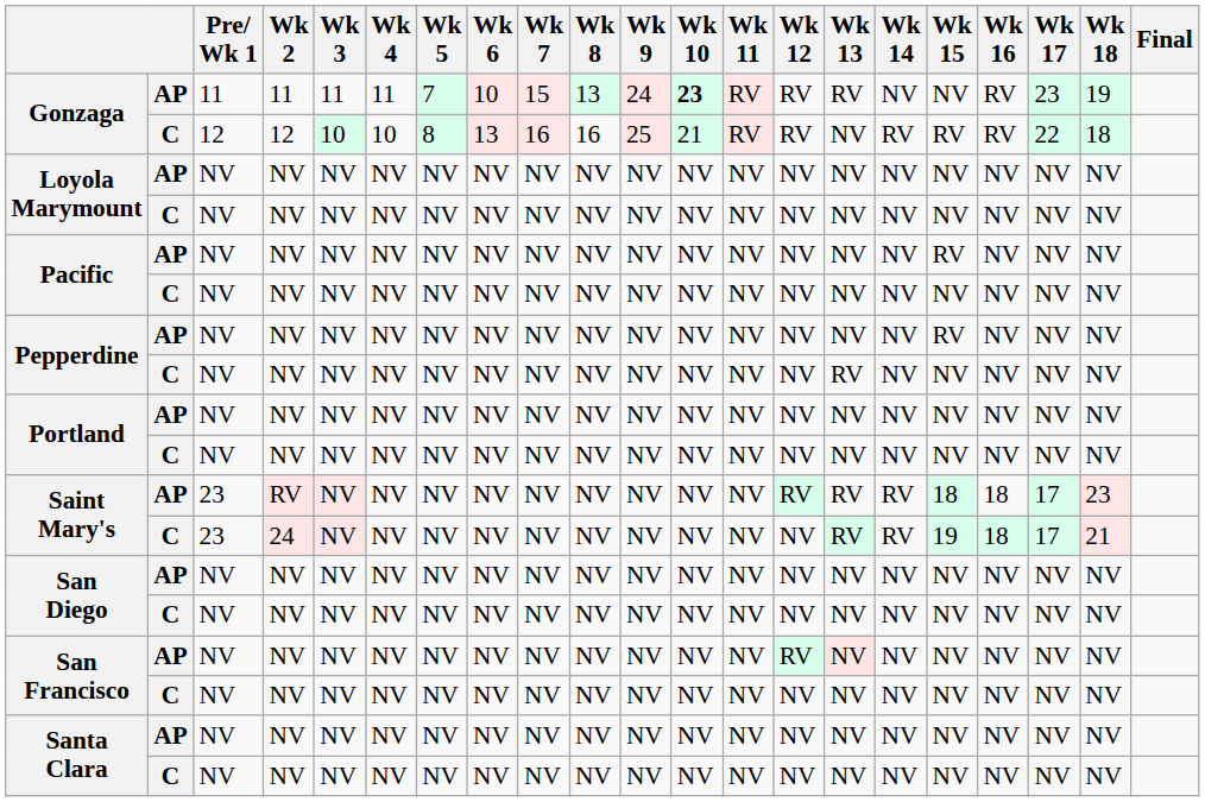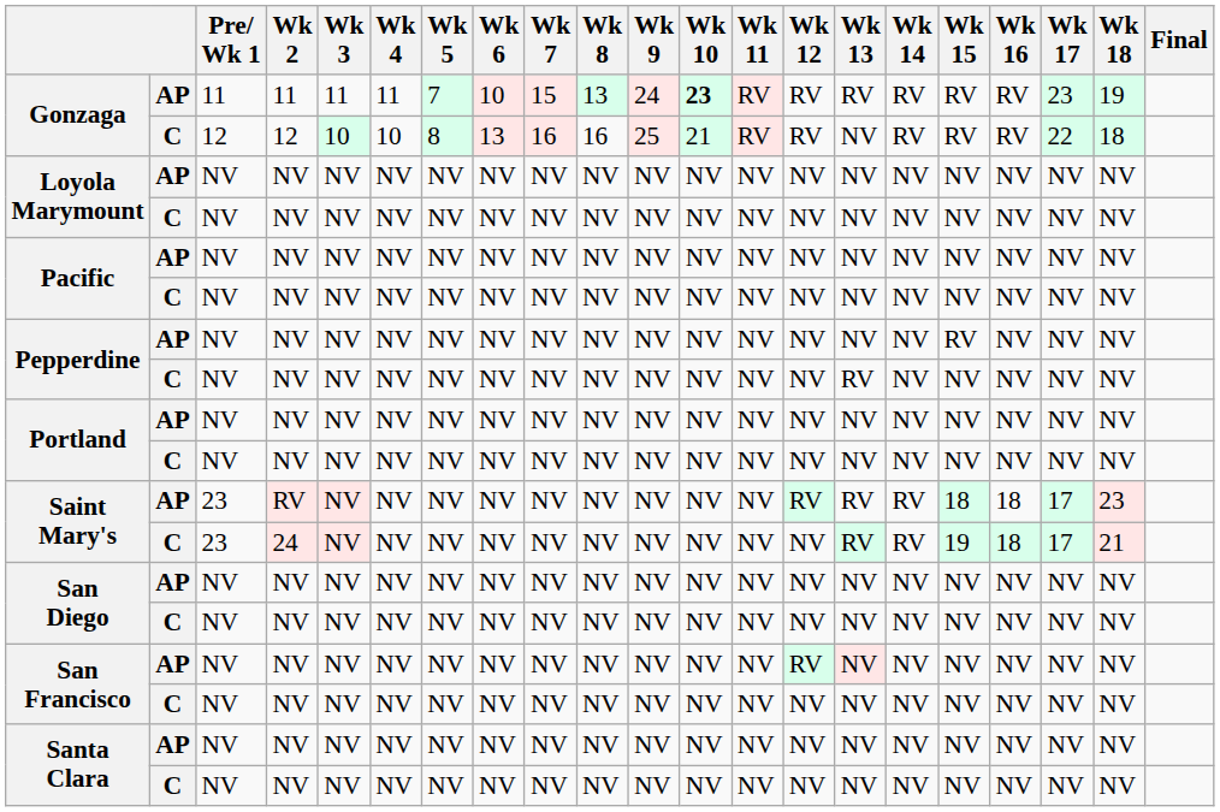Gonzaga / AP | Wk 14: NV -> RV
Gonzaga / AP | Wk 15: NV -> RV
Pacific / AP | Wk 15: RV -> NV
